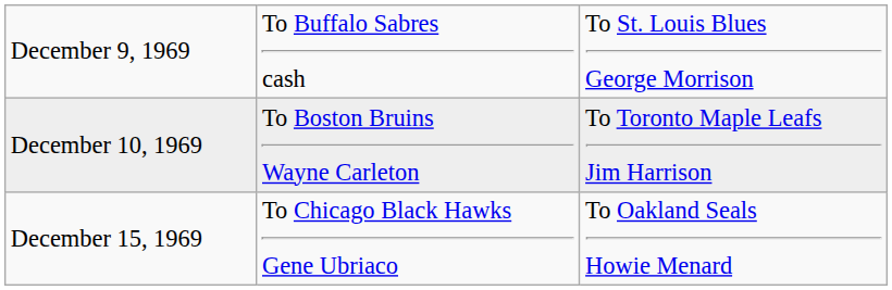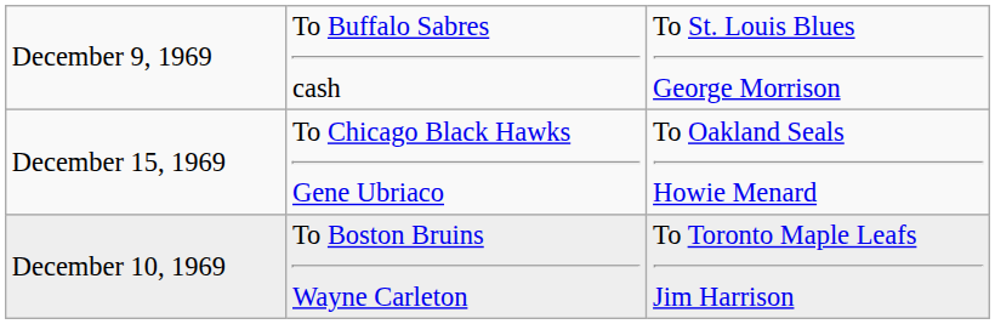rows swapped: December 10, 1969 <-> December 15, 1969
